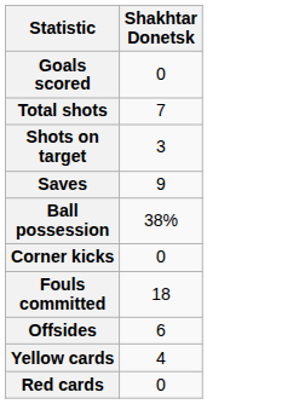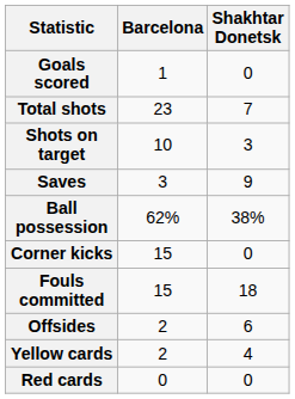+ column: Barcelona | 1 | 23 | 10 | 3 | 62% | 15 | 15 | 2 | 2 | 0
